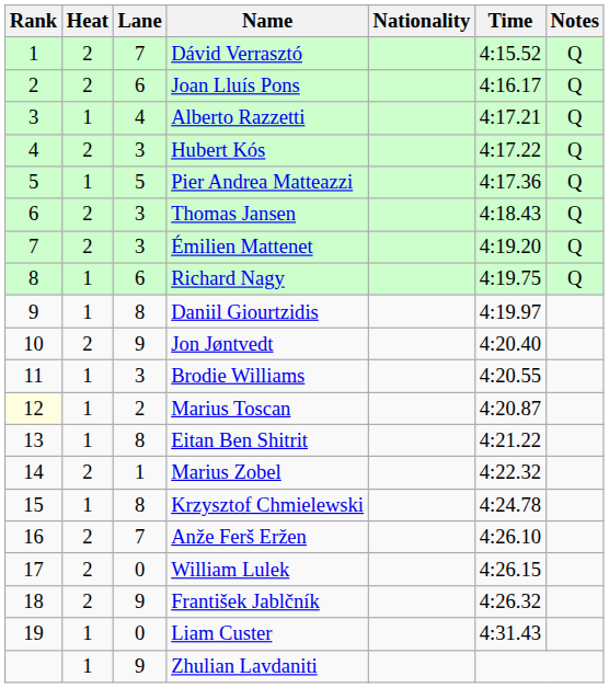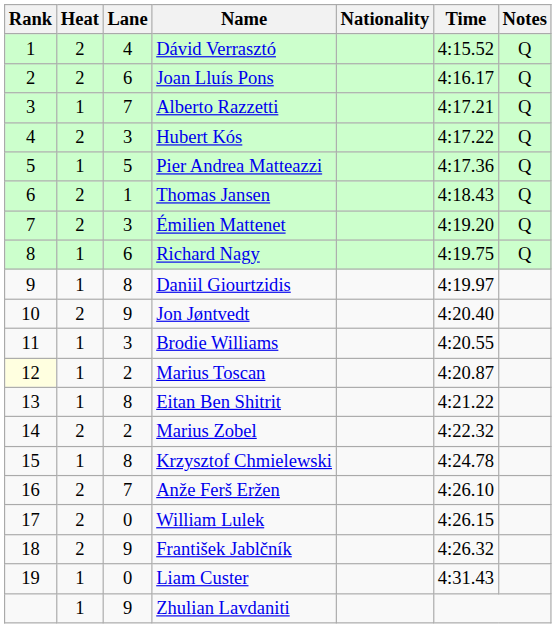Dávid Verrasztó | Lane: 7 -> 4
Alberto Razzetti | Lane: 4 -> 7
Thomas Jansen | Lane: 3 -> 1
Marius Zobel | Lane: 1 -> 2
